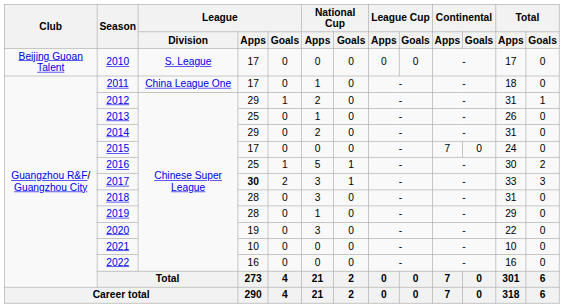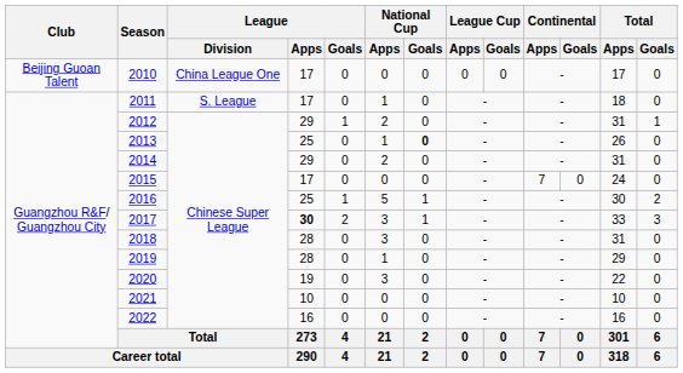2010 | League / Division: S. League -> China League One
2011 | League / Division: China League One -> S. League
2013 | National Cup / Goals: normal -> bold
